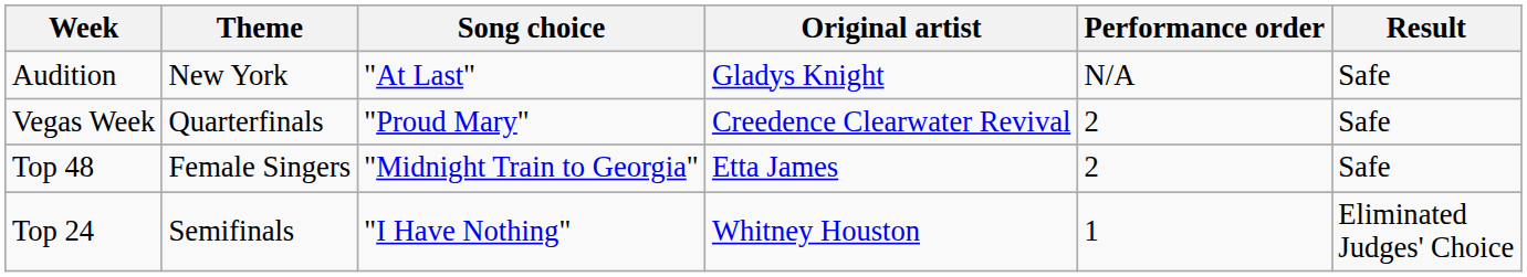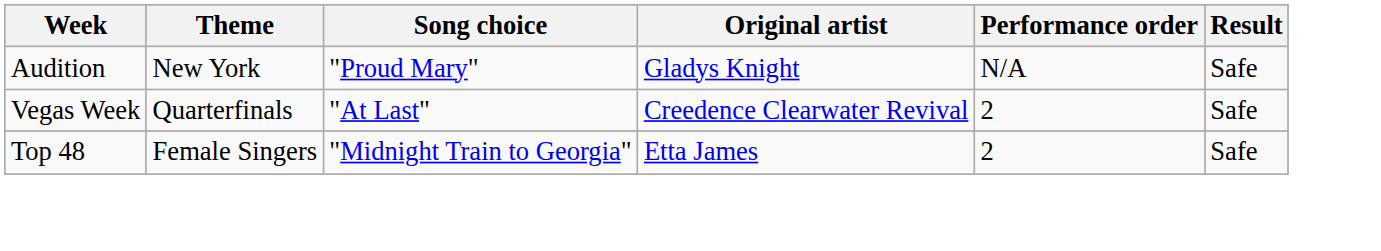Audition | Song choice: "At Last" -> "Proud Mary"
Vegas Week | Song choice: "Proud Mary" -> "At Last"
- row: Top 24 | Semifinals | "I Have Nothing" | Whitney Houston | 1 | Eliminated Judges' Choice
